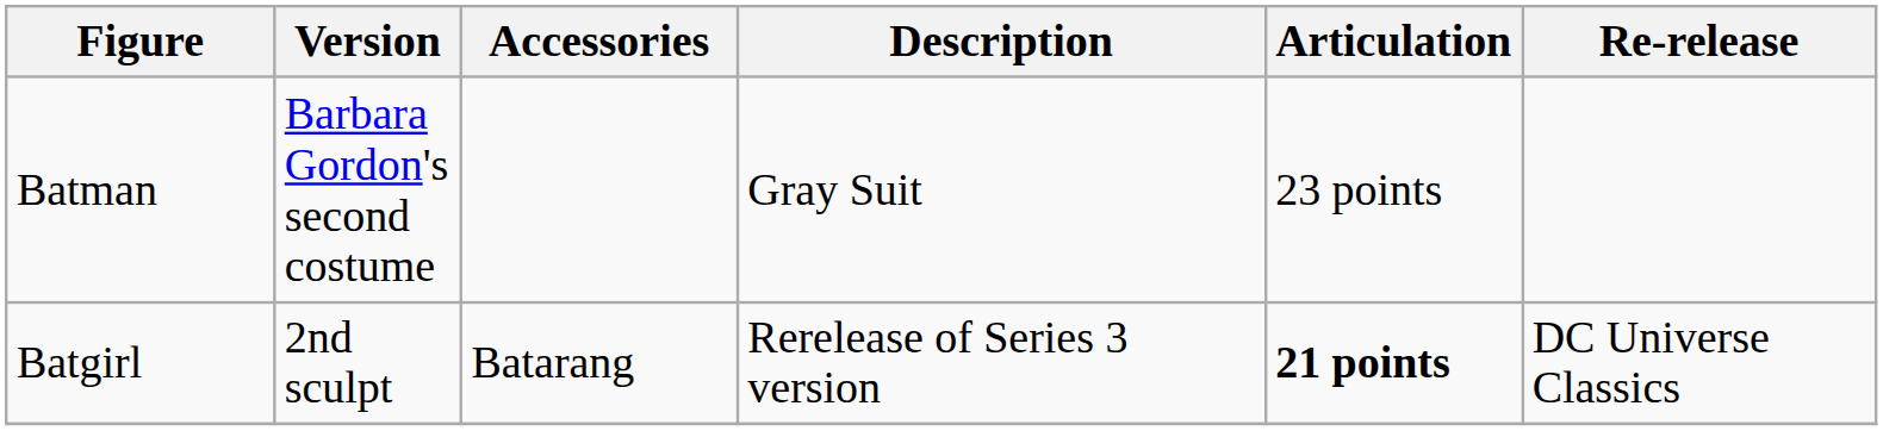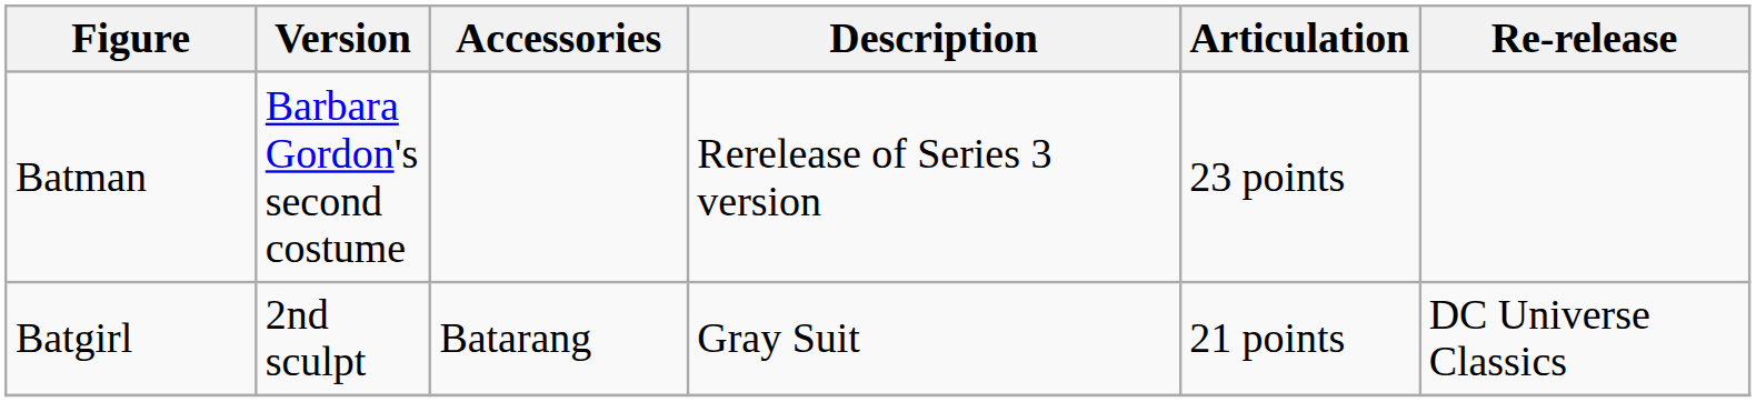Batman | Description: Gray Suit -> Rerelease of Series 3 version
Batgirl | Description: Rerelease of Series 3 version -> Gray Suit
Batgirl | Articulation: bold -> normal
